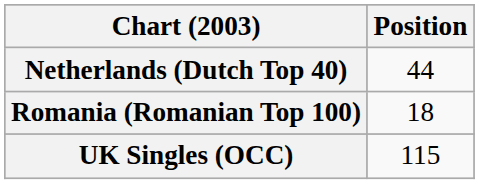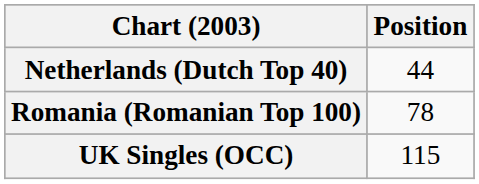Romania (Romanian Top 100) | Position: 18 -> 78
